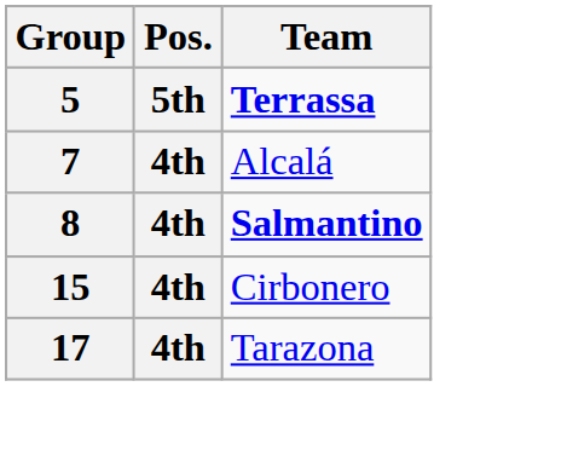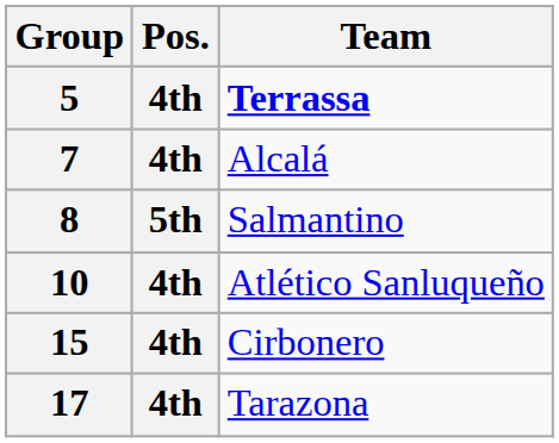5 | Pos.: 5th -> 4th
8 | Pos.: 4th -> 5th
8 | Team: bold -> normal
+ row: 10 | 4th | Atlético Sanluqueño
